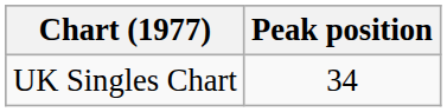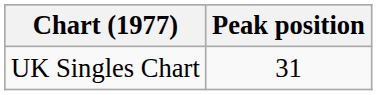UK Singles Chart | Peak position: 34 -> 31
